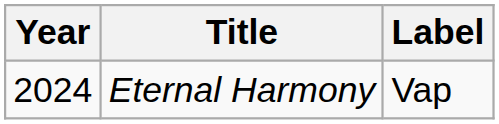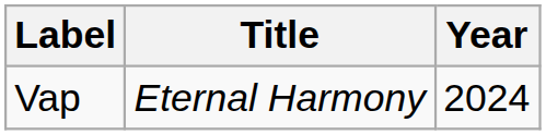columns swapped: Year <-> Label
